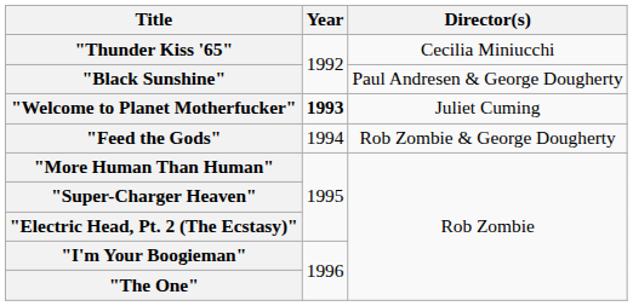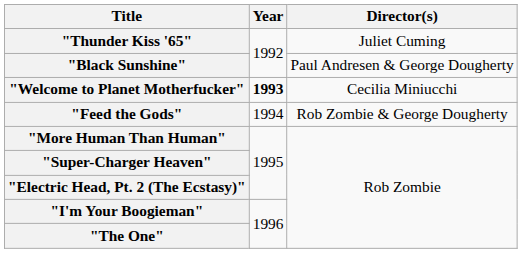"Thunder Kiss '65" | Director(s): Cecilia Miniucchi -> Juliet Cuming
"Welcome to Planet Motherfucker" | Director(s): Juliet Cuming -> Cecilia Miniucchi
